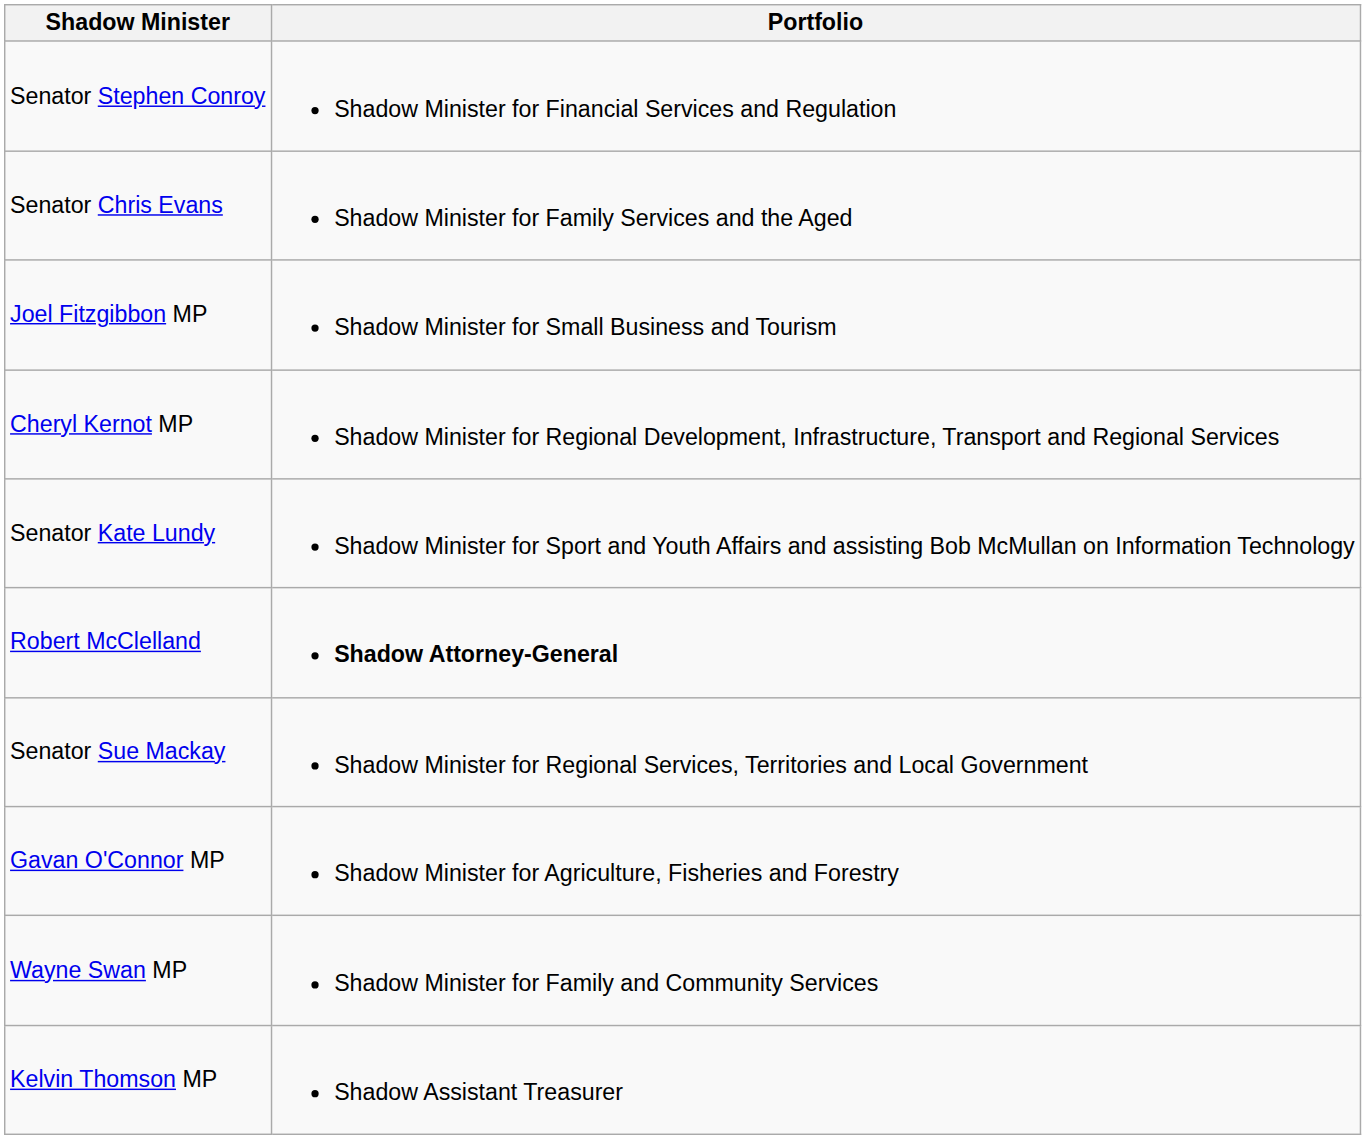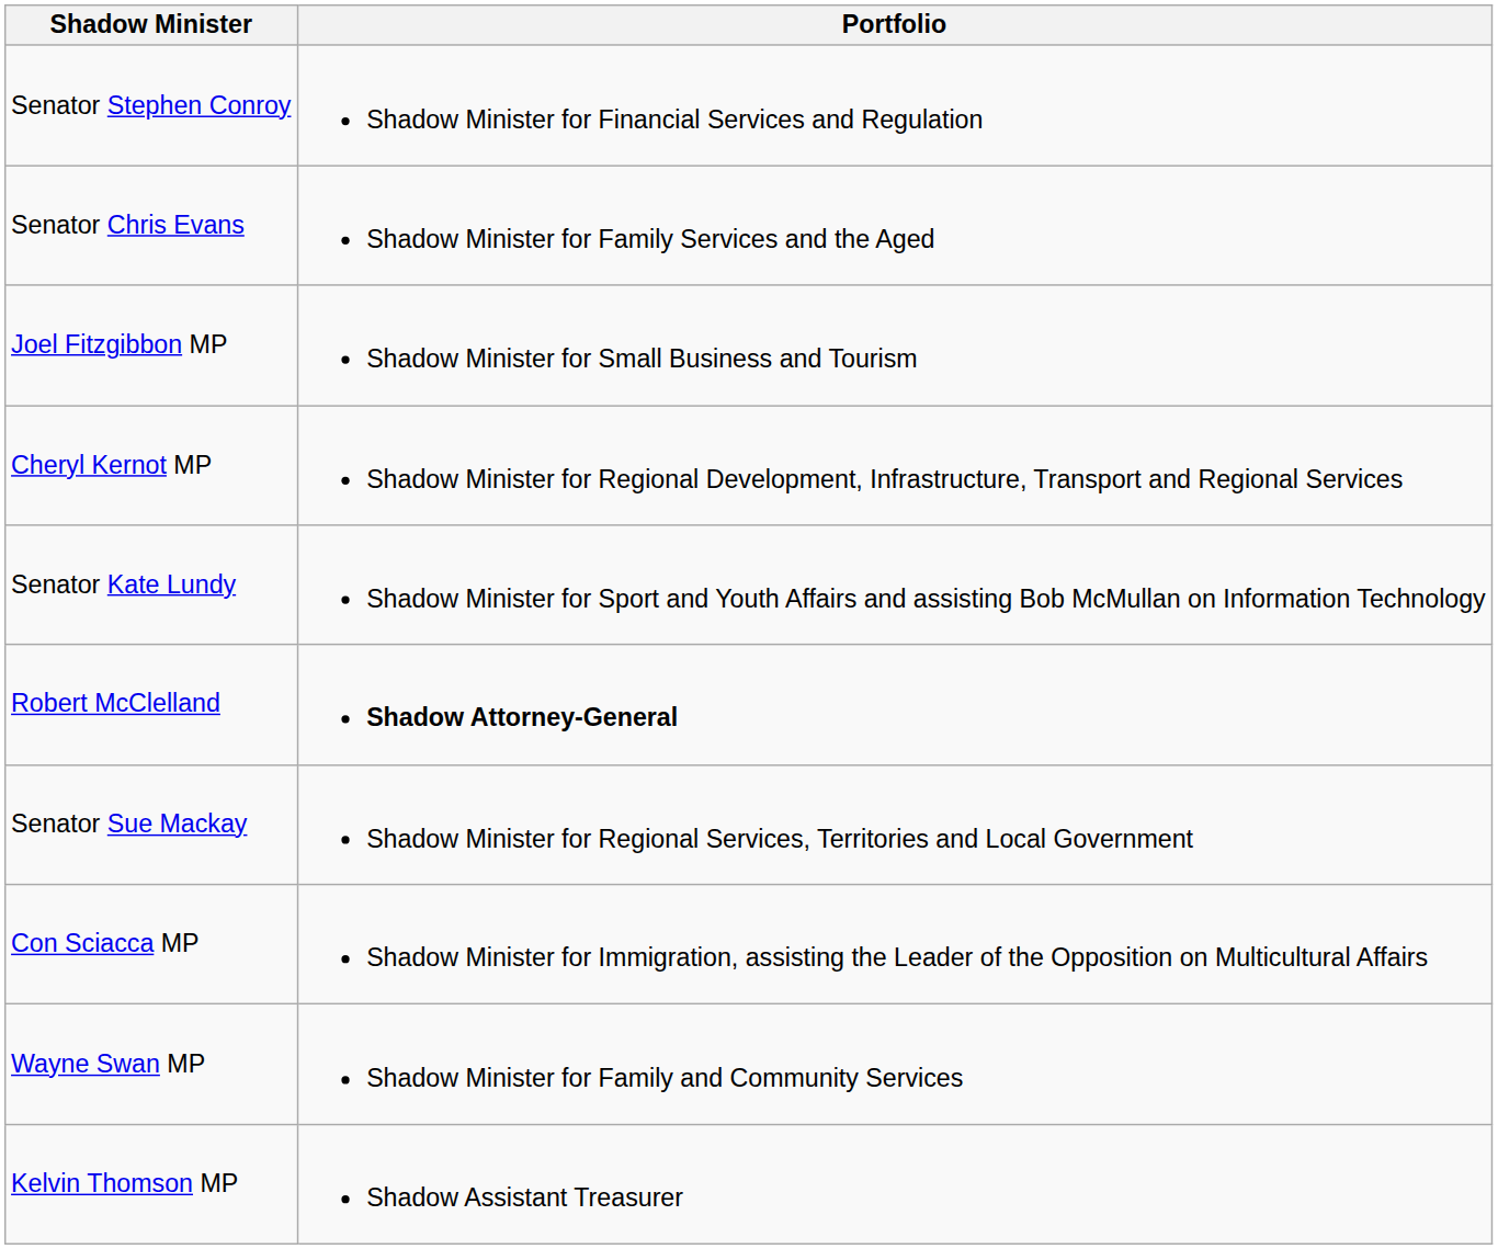- row: Gavan O'Connor MP | Shadow Minister for Agriculture, Fisheries and Forestry
+ row: Con Sciacca MP | Shadow Minister for Immigration, assisting the Leader of the Opposition on Multicultural Affairs
